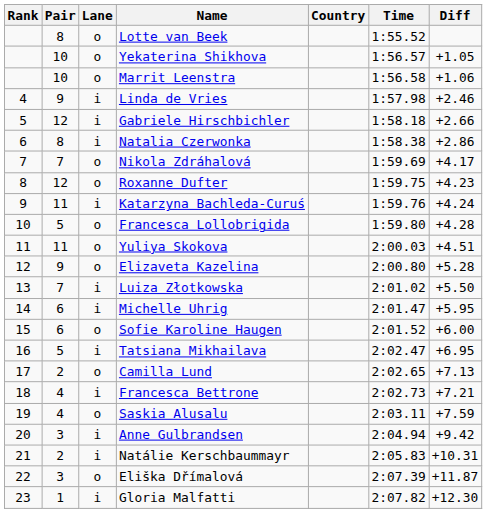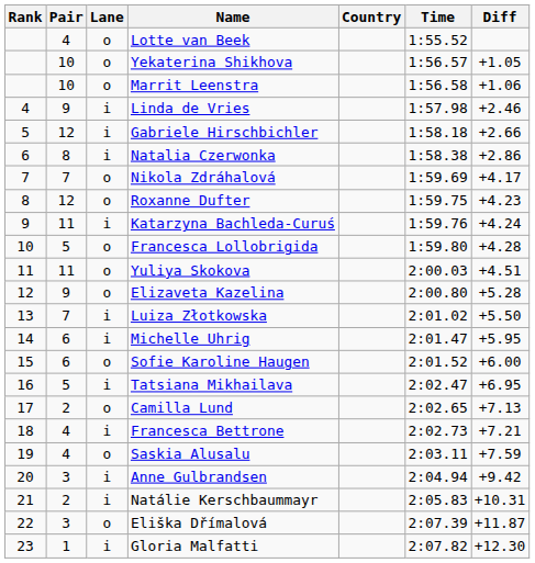Lotte van Beek | Pair: 8 -> 4
